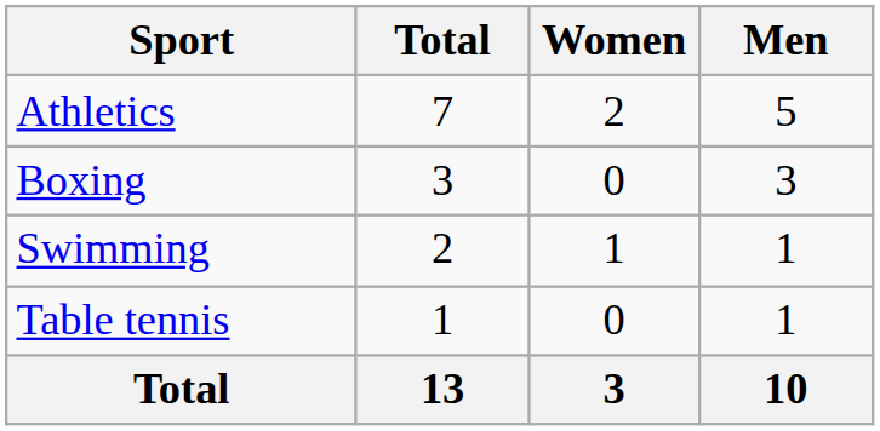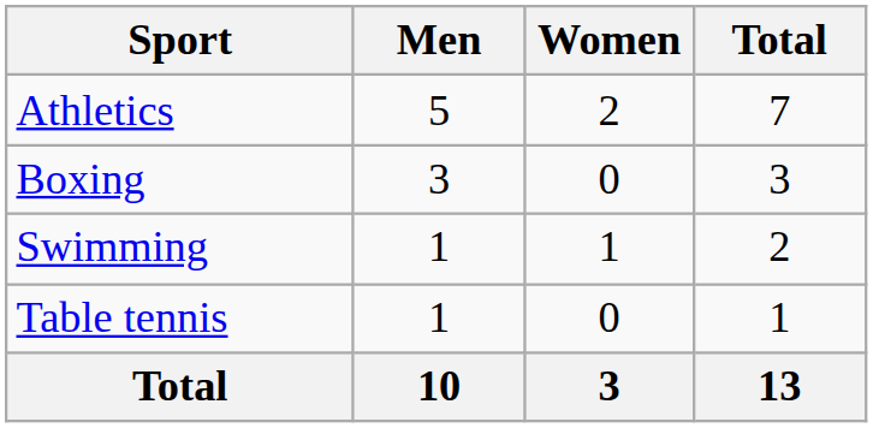columns swapped: Men <-> Total
